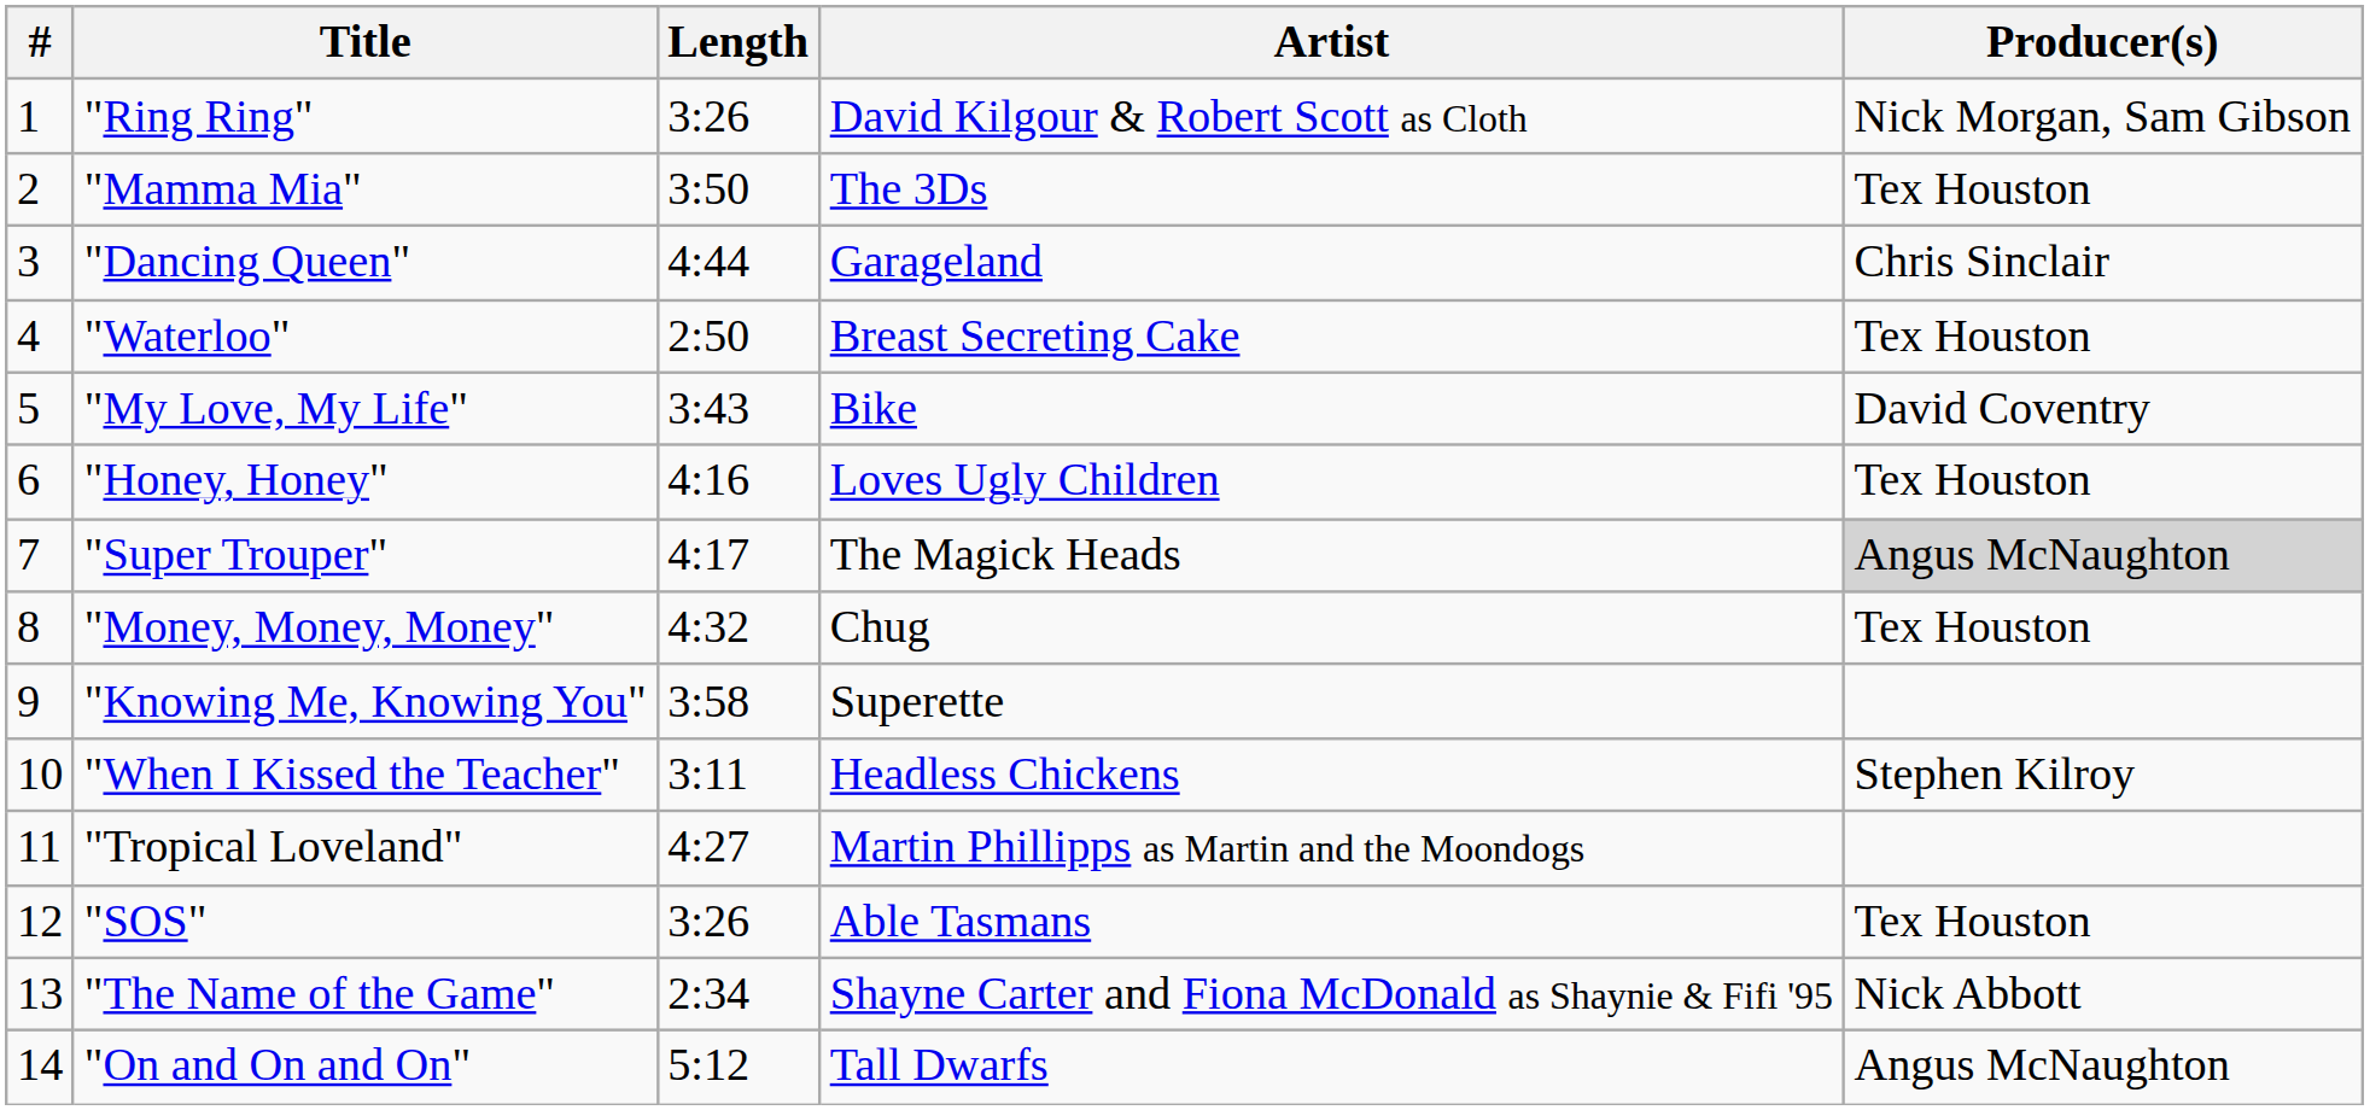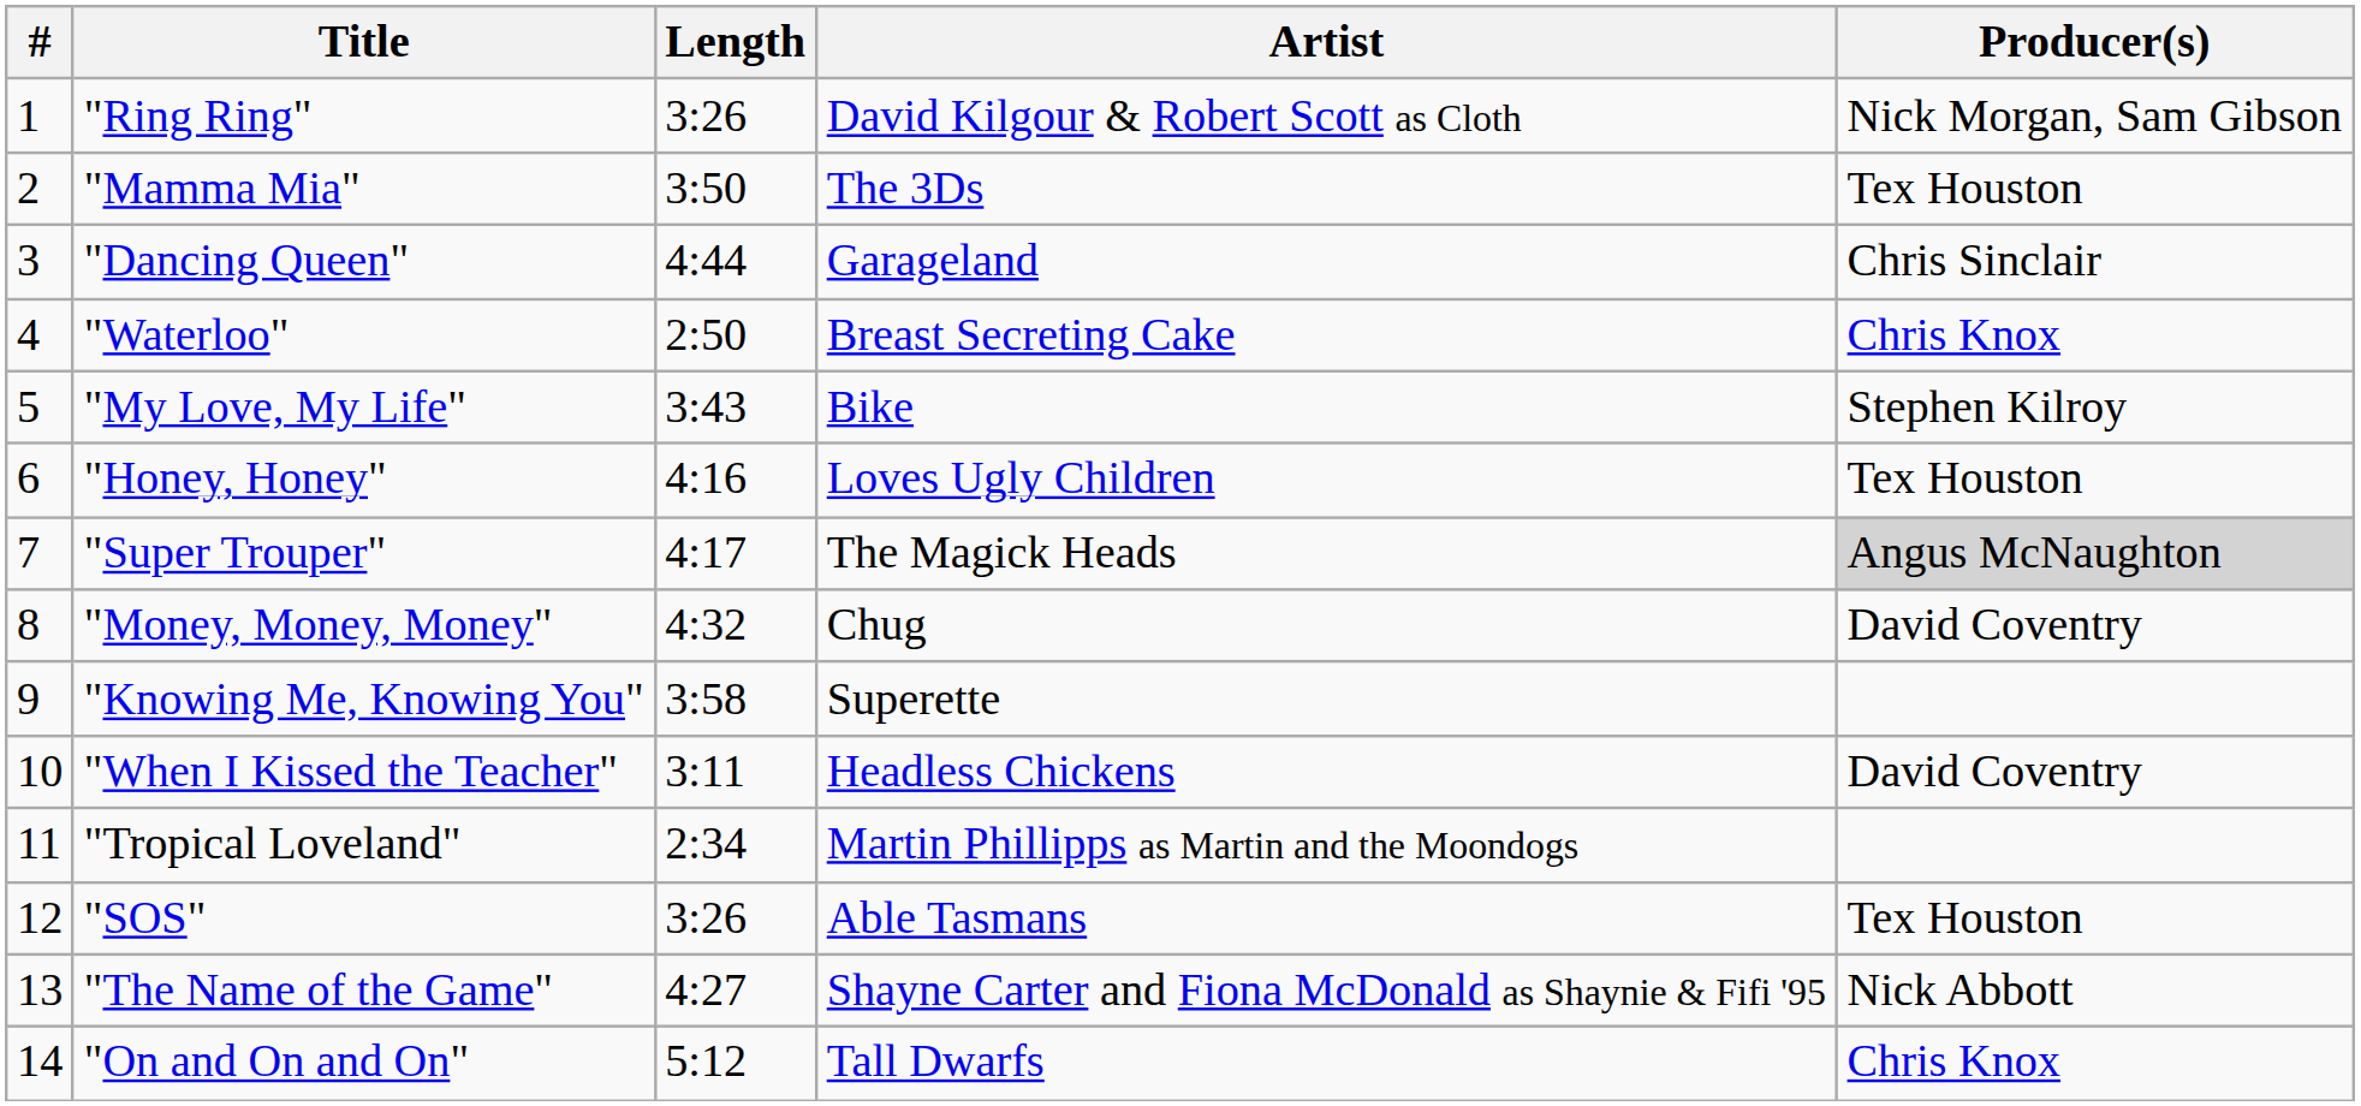"Waterloo" | Producer(s): Tex Houston -> Chris Knox
"My Love, My Life" | Producer(s): David Coventry -> Stephen Kilroy
"Money, Money, Money" | Producer(s): Tex Houston -> David Coventry
"When I Kissed the Teacher" | Producer(s): Stephen Kilroy -> David Coventry
"Tropical Loveland" | Length: 4:27 -> 2:34
"The Name of the Game" | Length: 2:34 -> 4:27
"On and On and On" | Producer(s): Angus McNaughton -> Chris Knox
